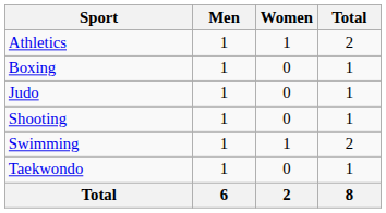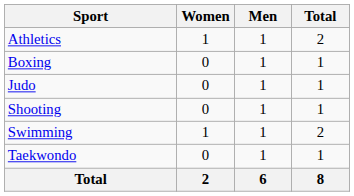columns swapped: Men <-> Women
